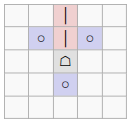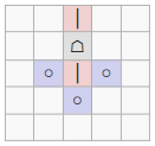rows swapped: ○ / │ <-> ☖
